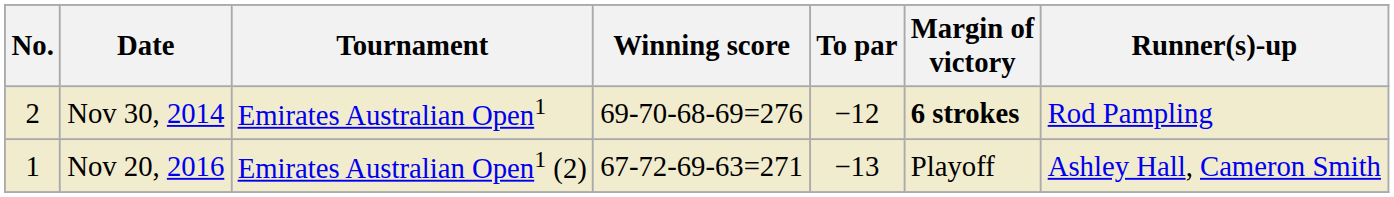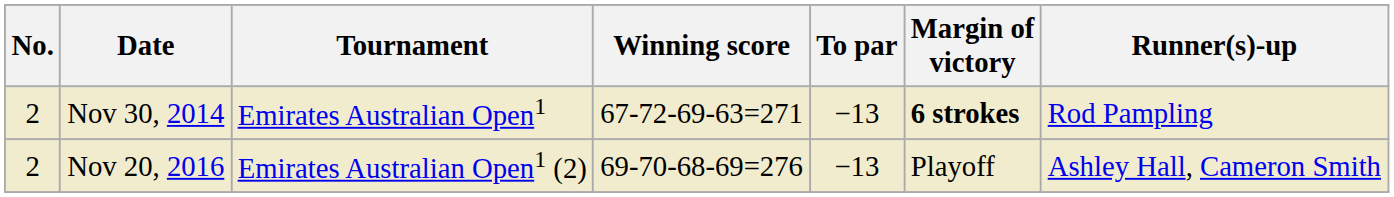Nov 30, 2014 | Winning score: 69-70-68-69=276 -> 67-72-69-63=271
Nov 30, 2014 | To par: −12 -> −13
Nov 20, 2016 | No.: 1 -> 2
Nov 20, 2016 | Winning score: 67-72-69-63=271 -> 69-70-68-69=276
